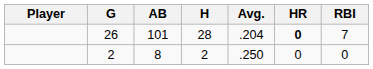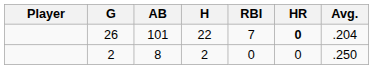columns swapped: Avg. <-> RBI
26 | H: 28 -> 22
